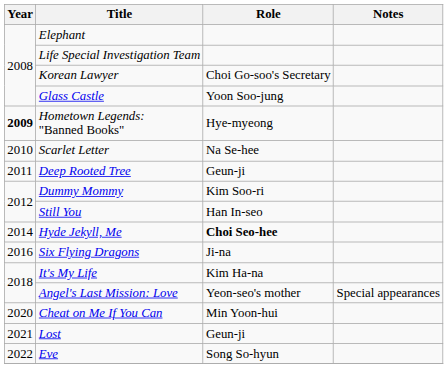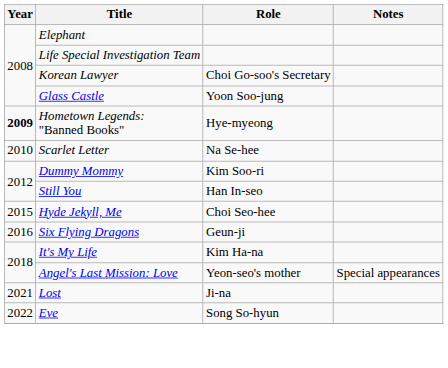- row: 2011 | Deep Rooted Tree | Geun-ji
Hyde Jekyll, Me | Year: 2014 -> 2015
Hyde Jekyll, Me | Role: bold -> normal
Six Flying Dragons | Role: Ji-na -> Geun-ji
- row: 2020 | Cheat on Me If You Can | Min Yoon-hui
Lost | Role: Geun-ji -> Ji-na
